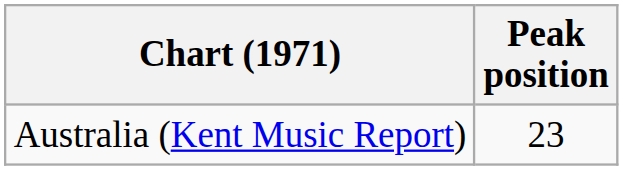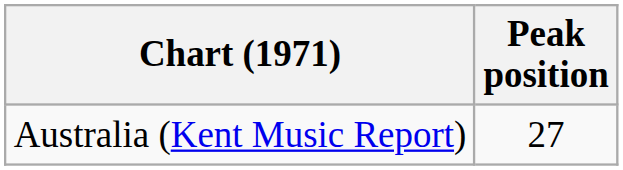Australia (Kent Music Report) | Peak position: 23 -> 27
